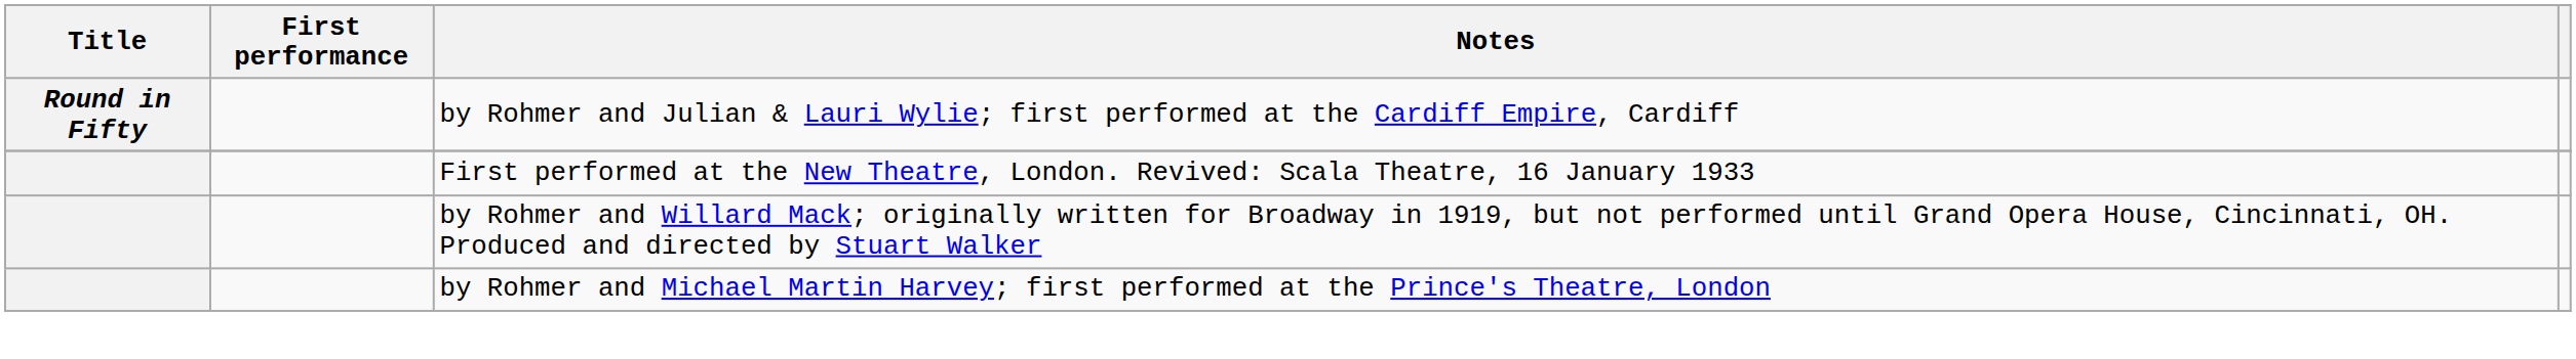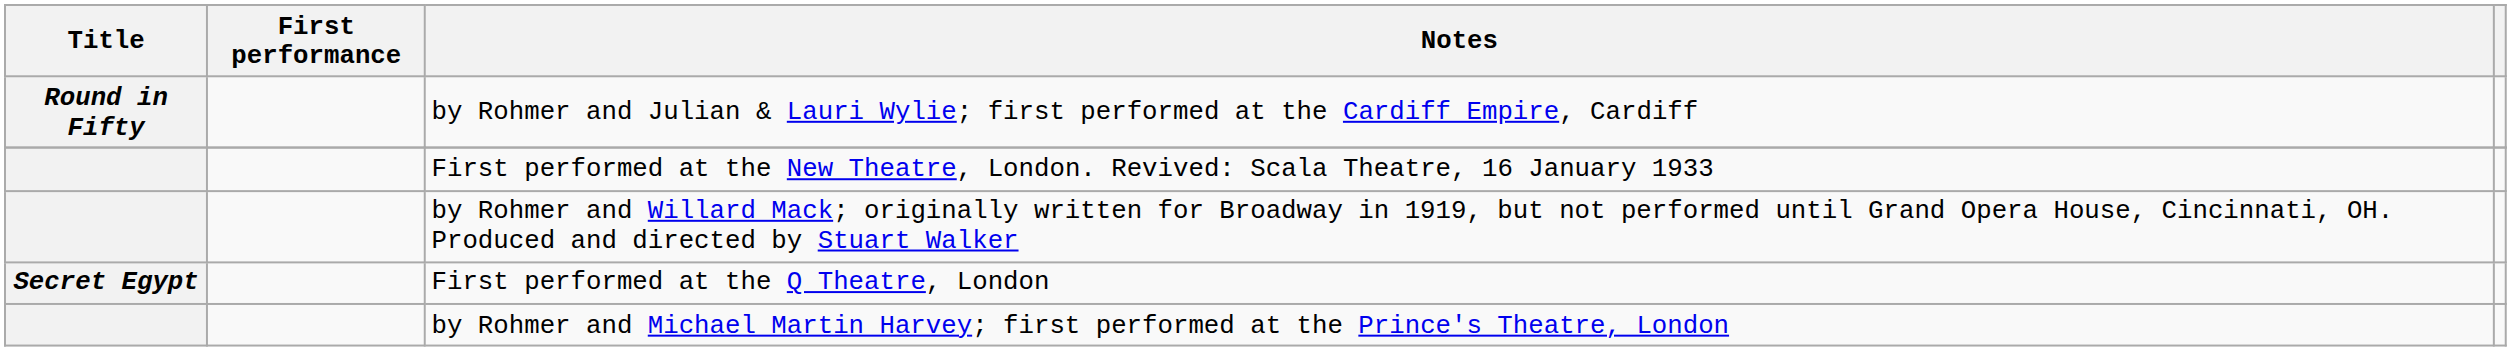+ row: Secret Egypt | First performed at the Q Theatre, London
